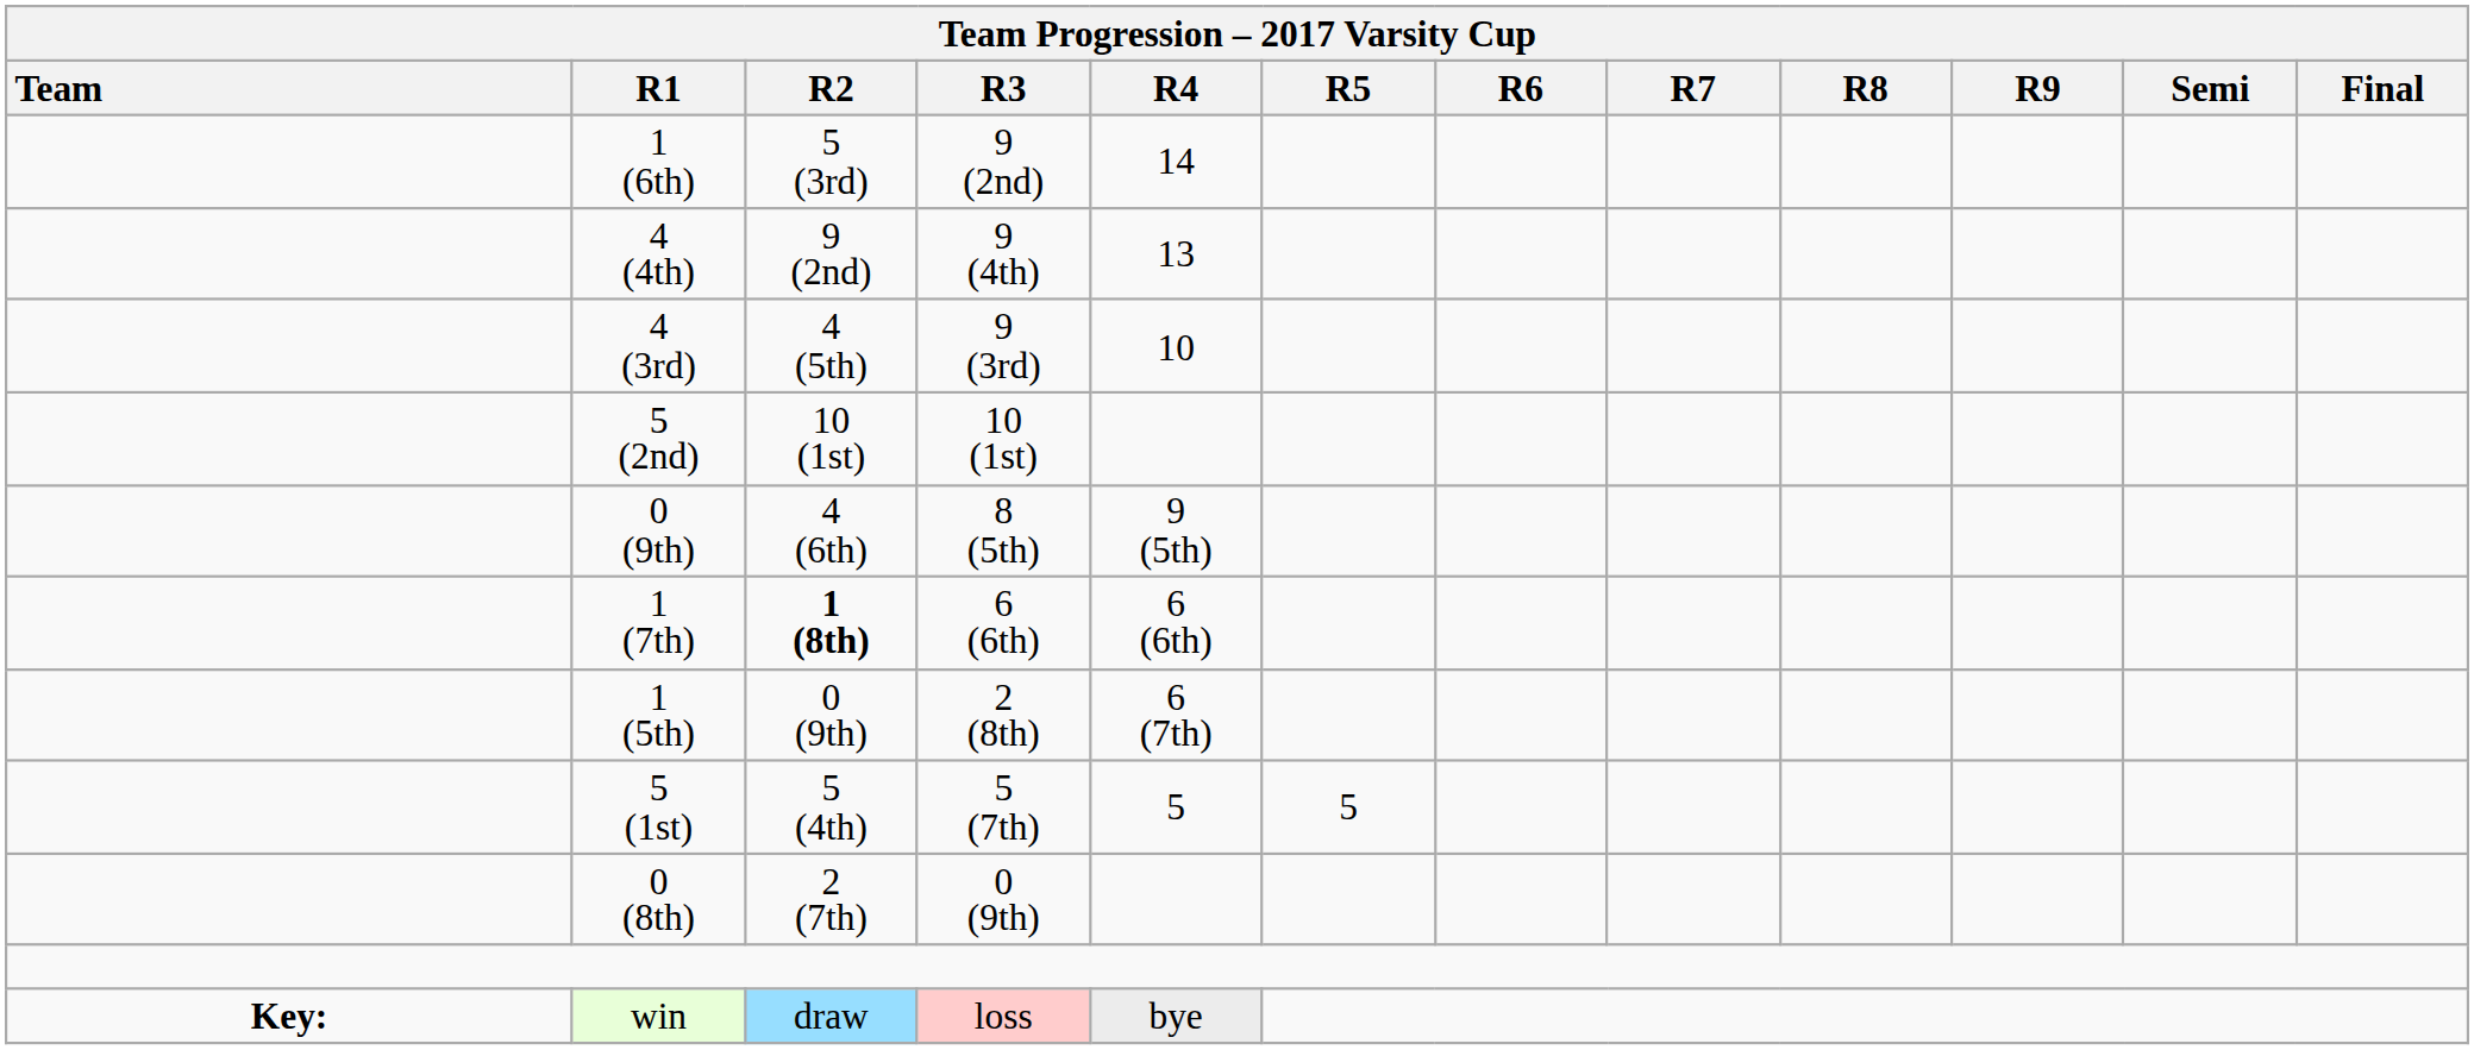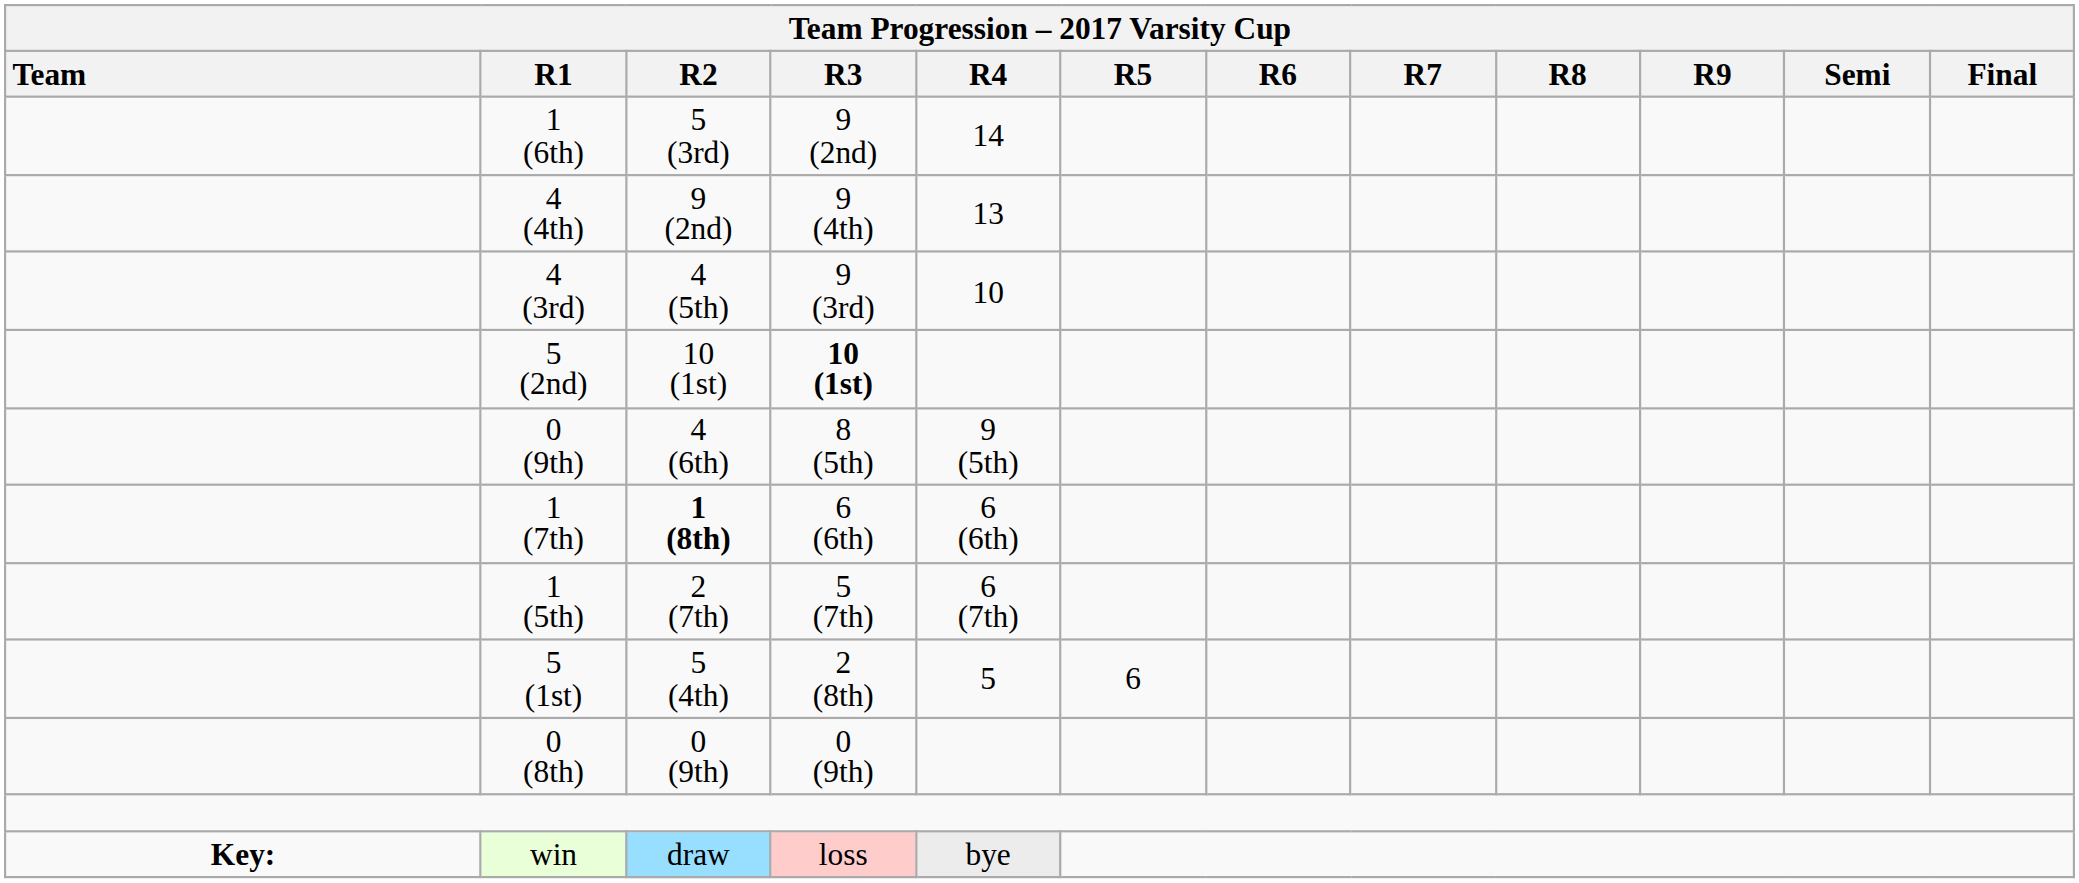5 (2nd) | Team Progression – 2017 Varsity Cup / R3: normal -> bold
1 (5th) | Team Progression – 2017 Varsity Cup / R2: 0 (9th) -> 2 (7th)
1 (5th) | Team Progression – 2017 Varsity Cup / R3: 2 (8th) -> 5 (7th)
5 (1st) | Team Progression – 2017 Varsity Cup / R3: 5 (7th) -> 2 (8th)
5 (1st) | Team Progression – 2017 Varsity Cup / R5: 5 -> 6
0 (8th) | Team Progression – 2017 Varsity Cup / R2: 2 (7th) -> 0 (9th)
